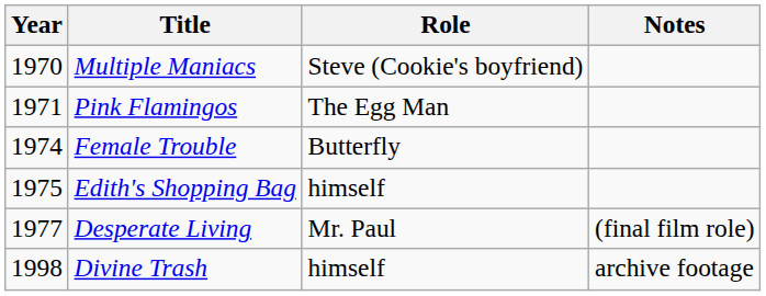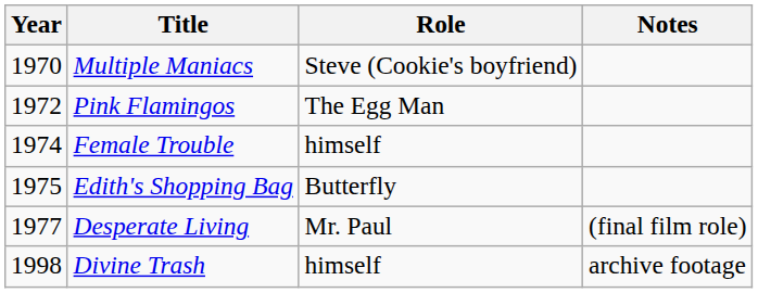Pink Flamingos | Year: 1971 -> 1972
Female Trouble | Role: Butterfly -> himself
Edith's Shopping Bag | Role: himself -> Butterfly
